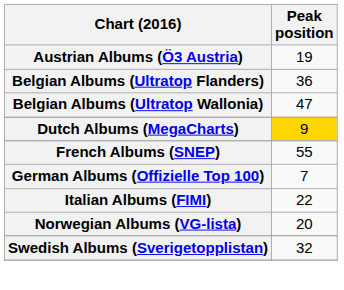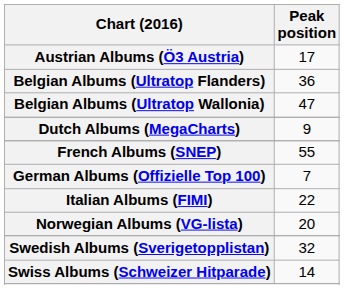Austrian Albums (Ö3 Austria) | Peak position: 19 -> 17
Dutch Albums (MegaCharts) | Peak position: gold background -> no background
+ row: Swiss Albums (Schweizer Hitparade) | 14
